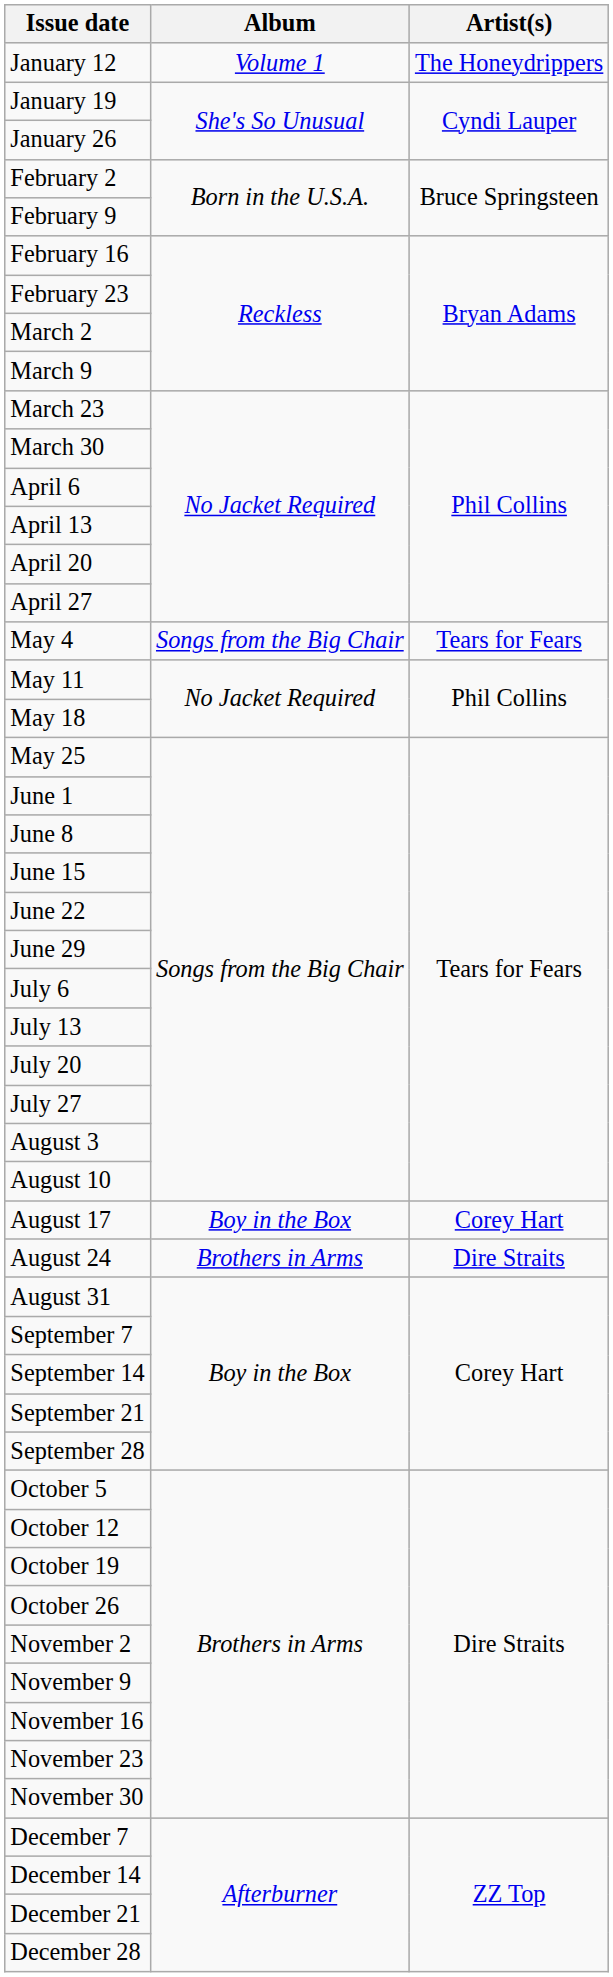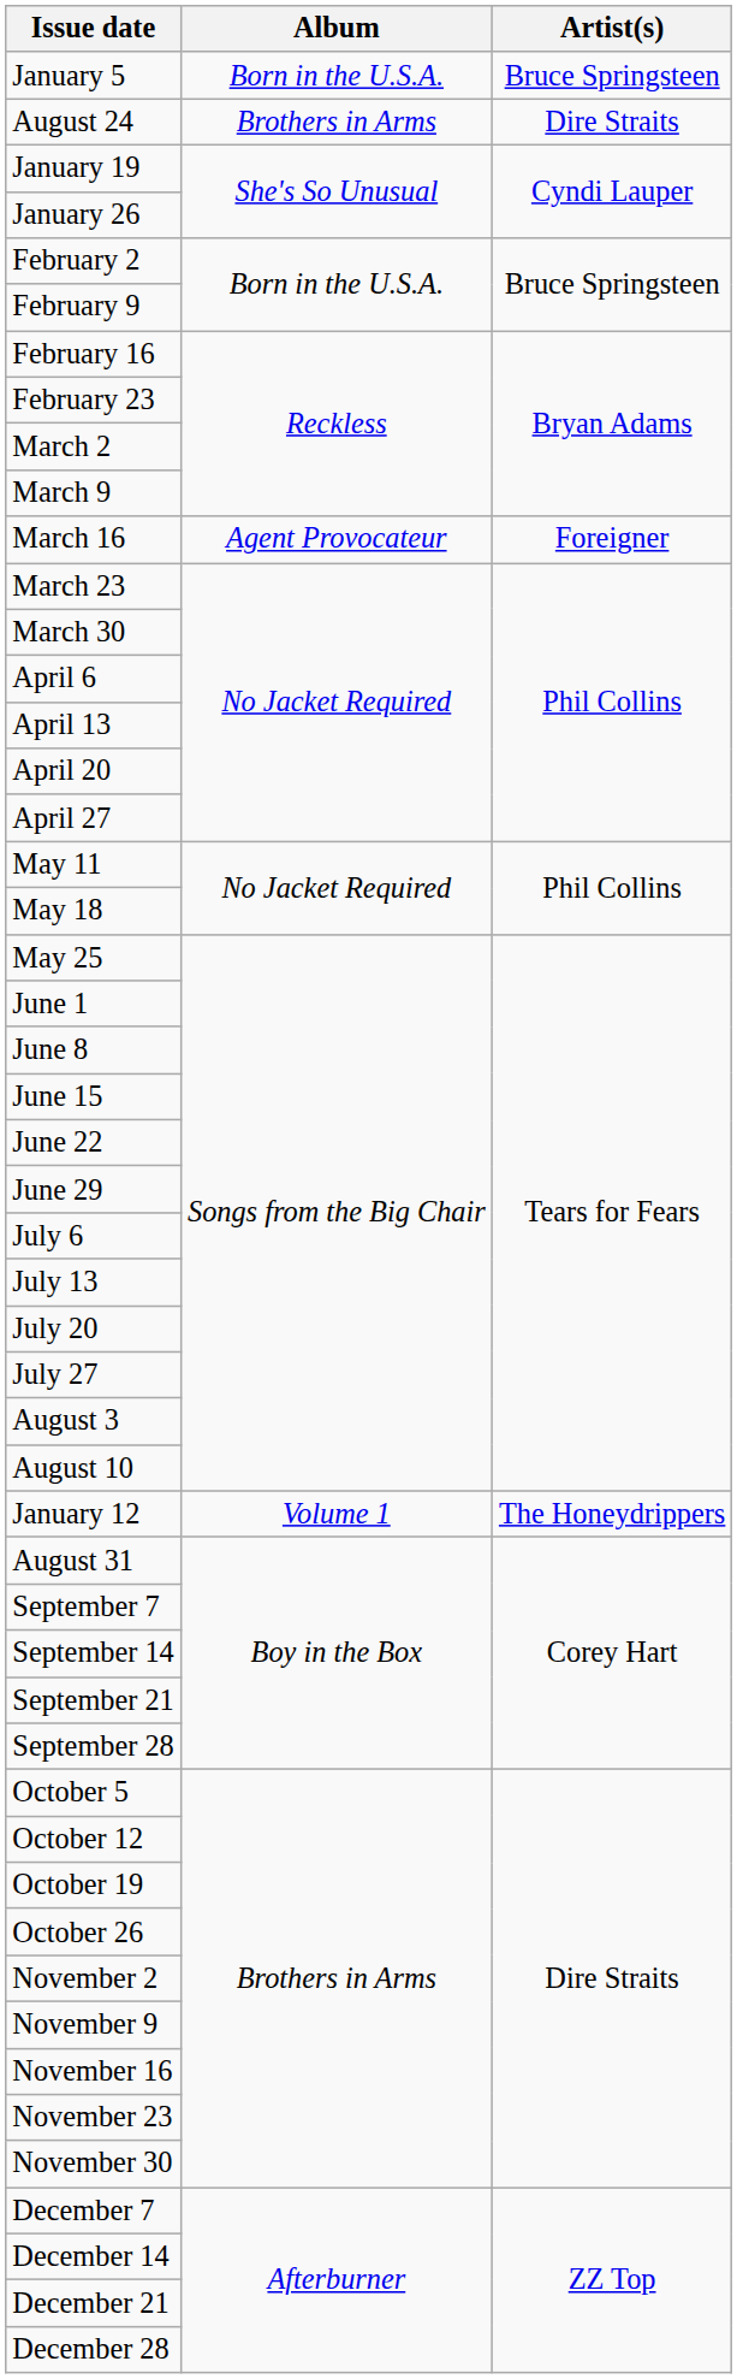+ row: January 5 | Born in the U.S.A. | Bruce Springsteen
rows swapped: January 12 <-> August 24
+ row: March 16 | Agent Provocateur | Foreigner
- row: May 4 | Songs from the Big Chair | Tears for Fears
- row: August 17 | Boy in the Box | Corey Hart
